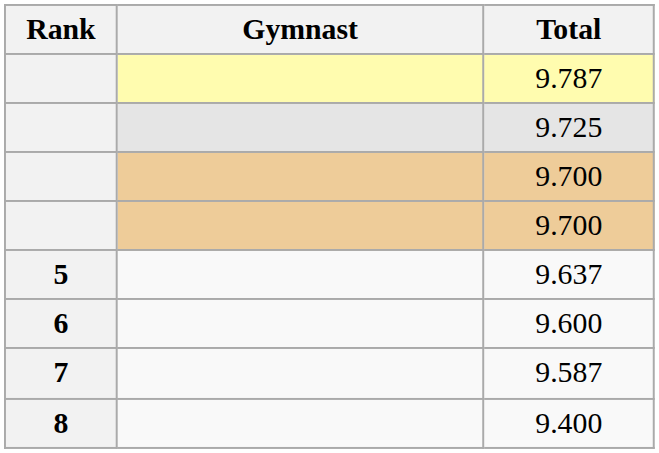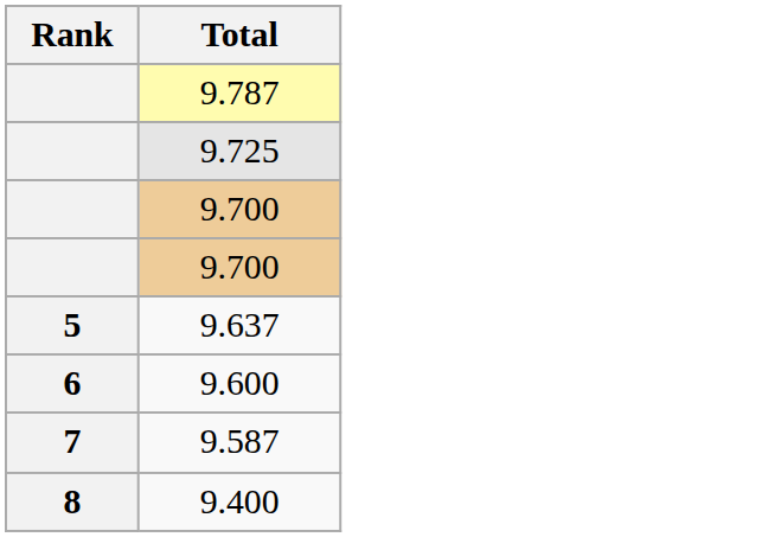- column: Gymnast
